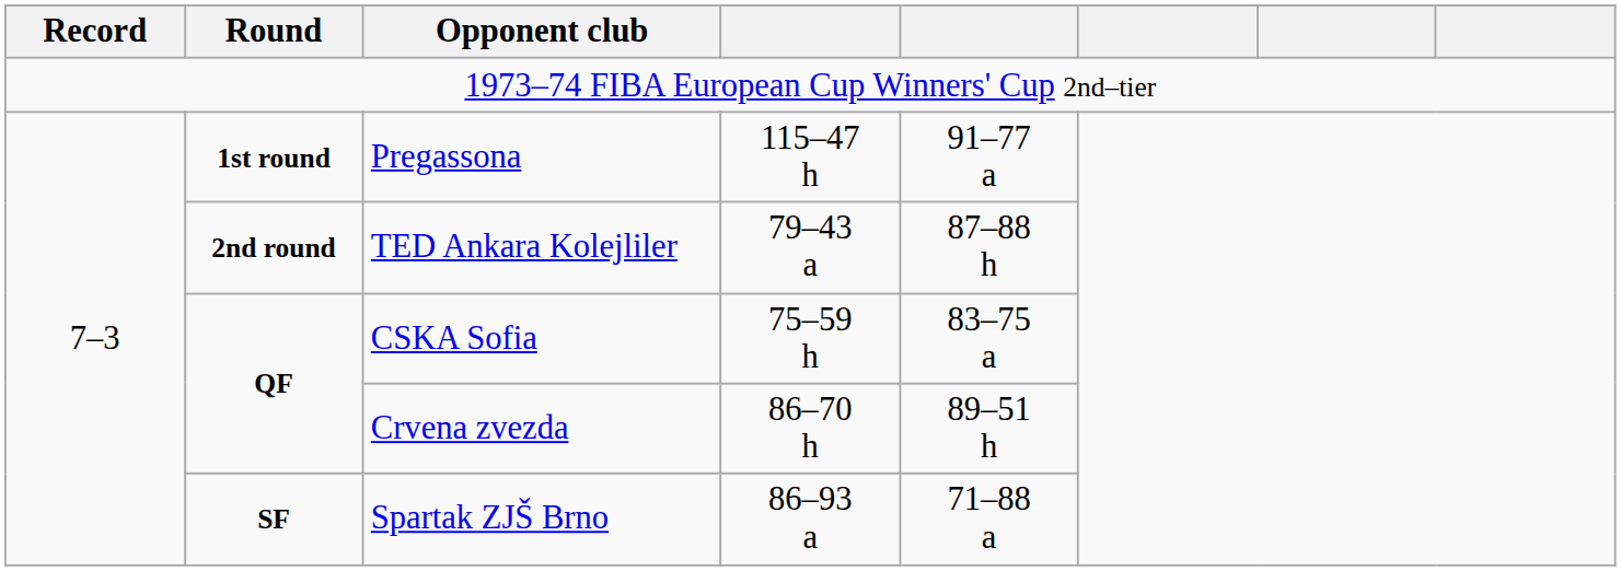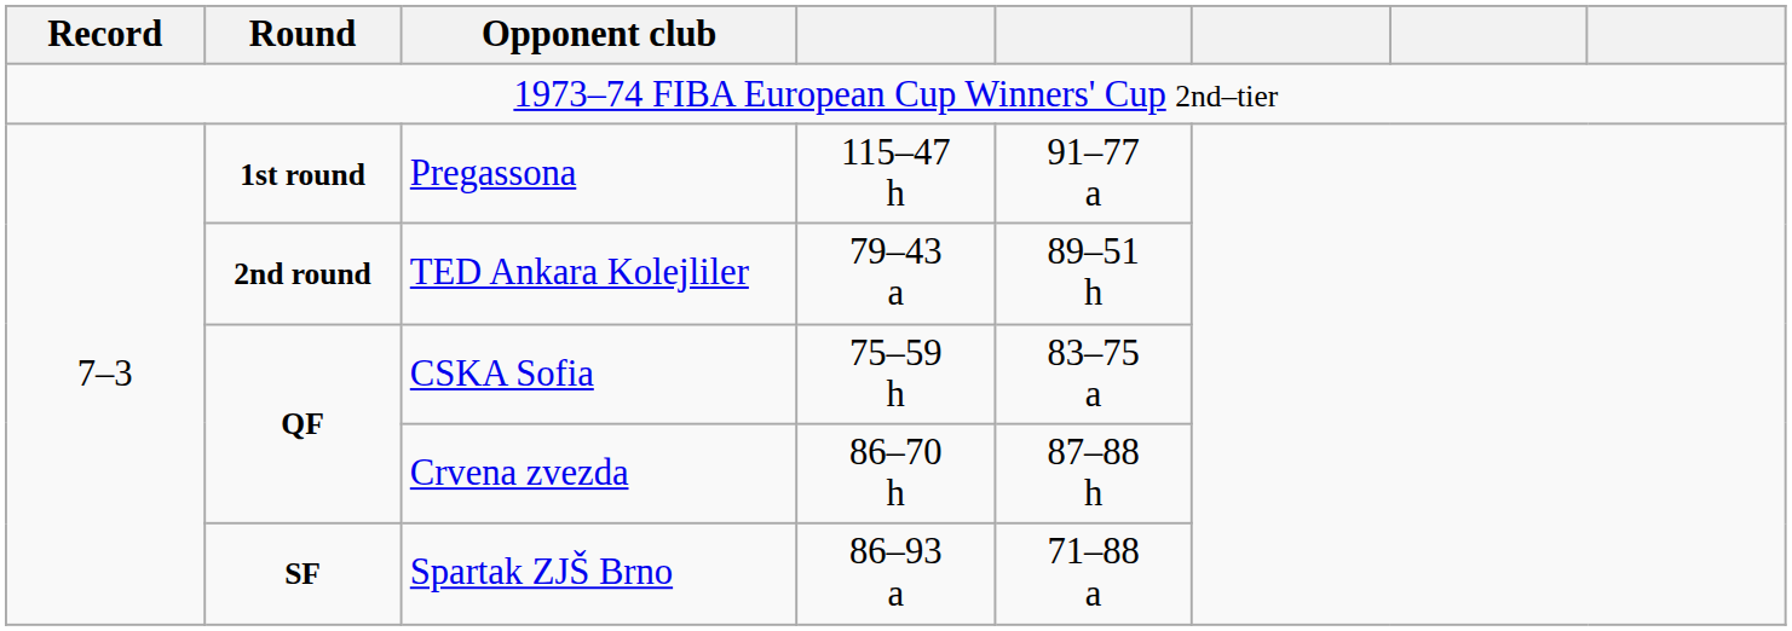TED Ankara Kolejliler | column 5: 87–88 h -> 89–51 h
Crvena zvezda | column 5: 89–51 h -> 87–88 h
